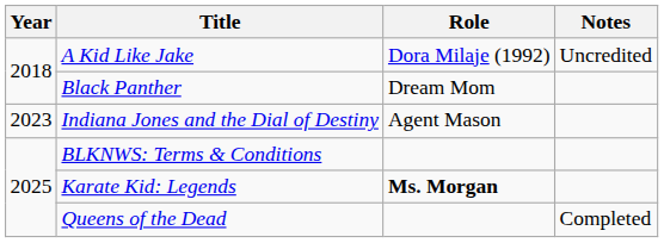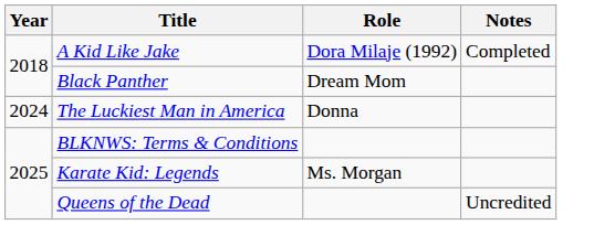A Kid Like Jake | Notes: Uncredited -> Completed
- row: 2023 | Indiana Jones and the Dial of Destiny | Agent Mason
+ row: 2024 | The Luckiest Man in America | Donna
Karate Kid: Legends | Role: bold -> normal
Queens of the Dead | Notes: Completed -> Uncredited
